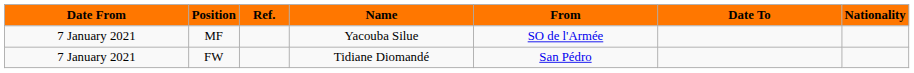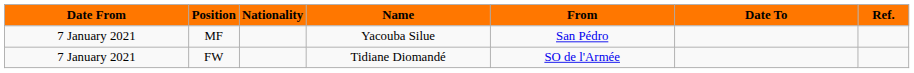columns swapped: Nationality <-> Ref.
MF | From: SO de l'Armée -> San Pédro
FW | From: San Pédro -> SO de l'Armée
